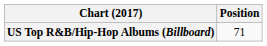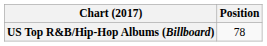US Top R&B/Hip-Hop Albums (Billboard) | Position: 71 -> 78
